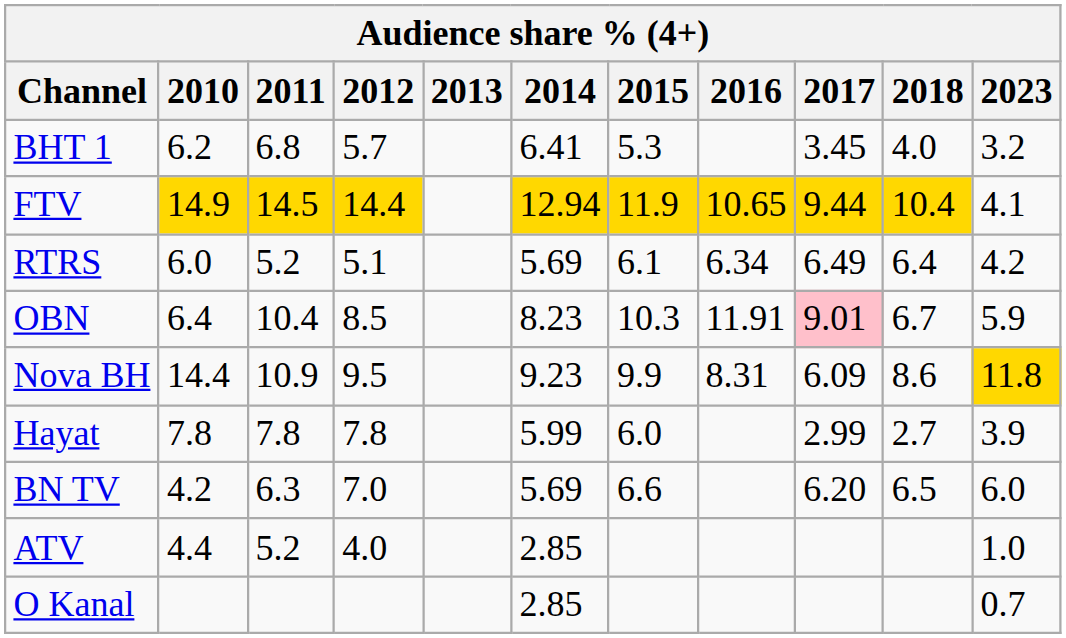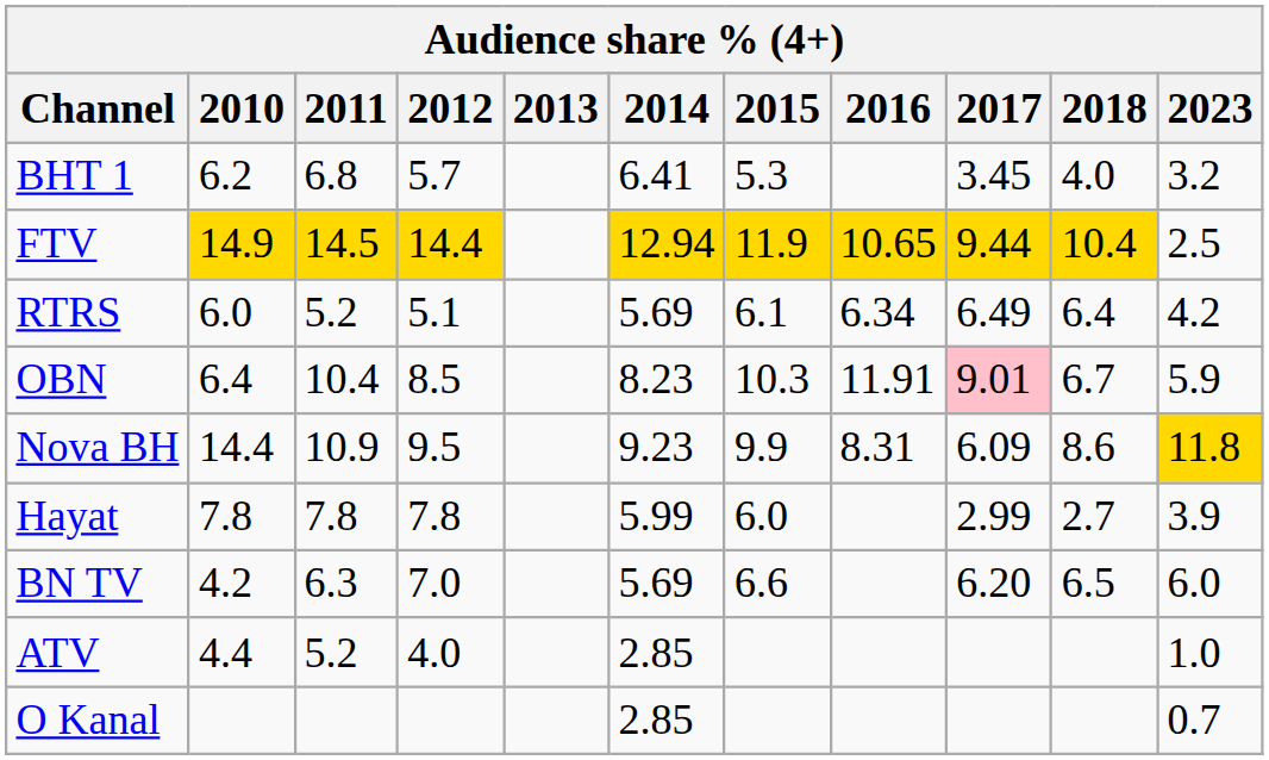FTV | 2023: 4.1 -> 2.5
